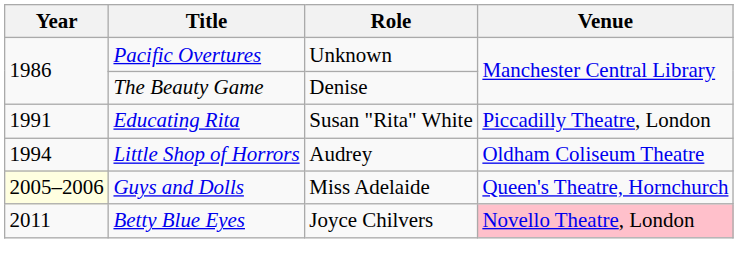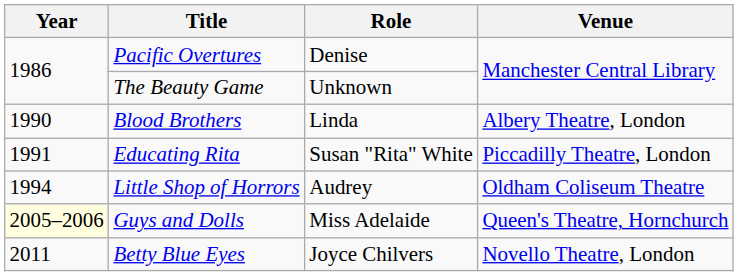Pacific Overtures | Role: Unknown -> Denise
The Beauty Game | Role: Denise -> Unknown
+ row: 1990 | Blood Brothers | Linda | Albery Theatre, London
Betty Blue Eyes | Venue: pink background -> no background
